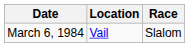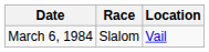columns swapped: Location <-> Race
